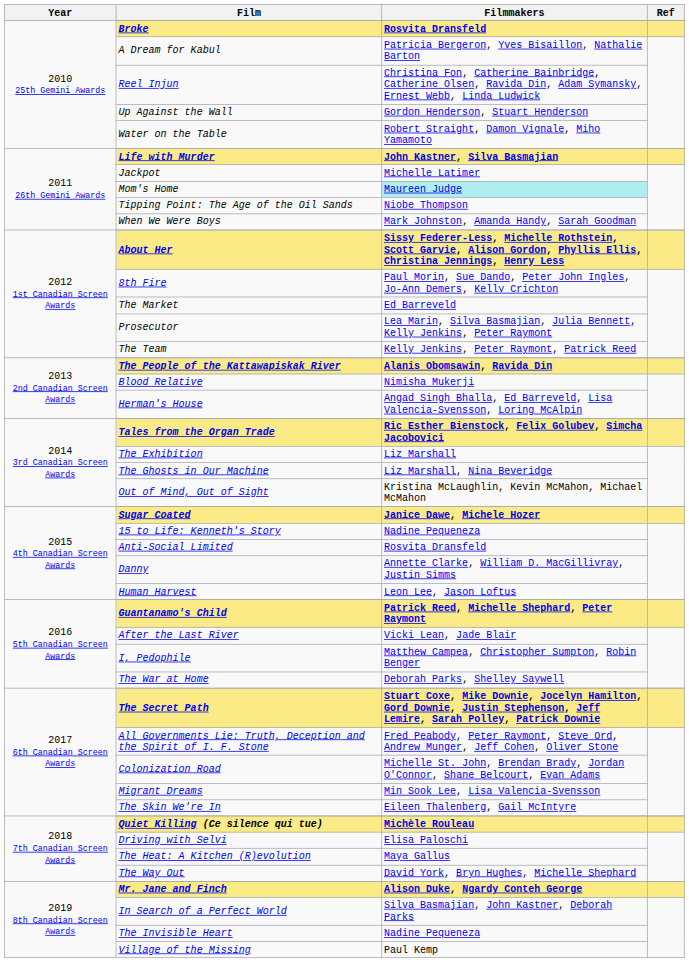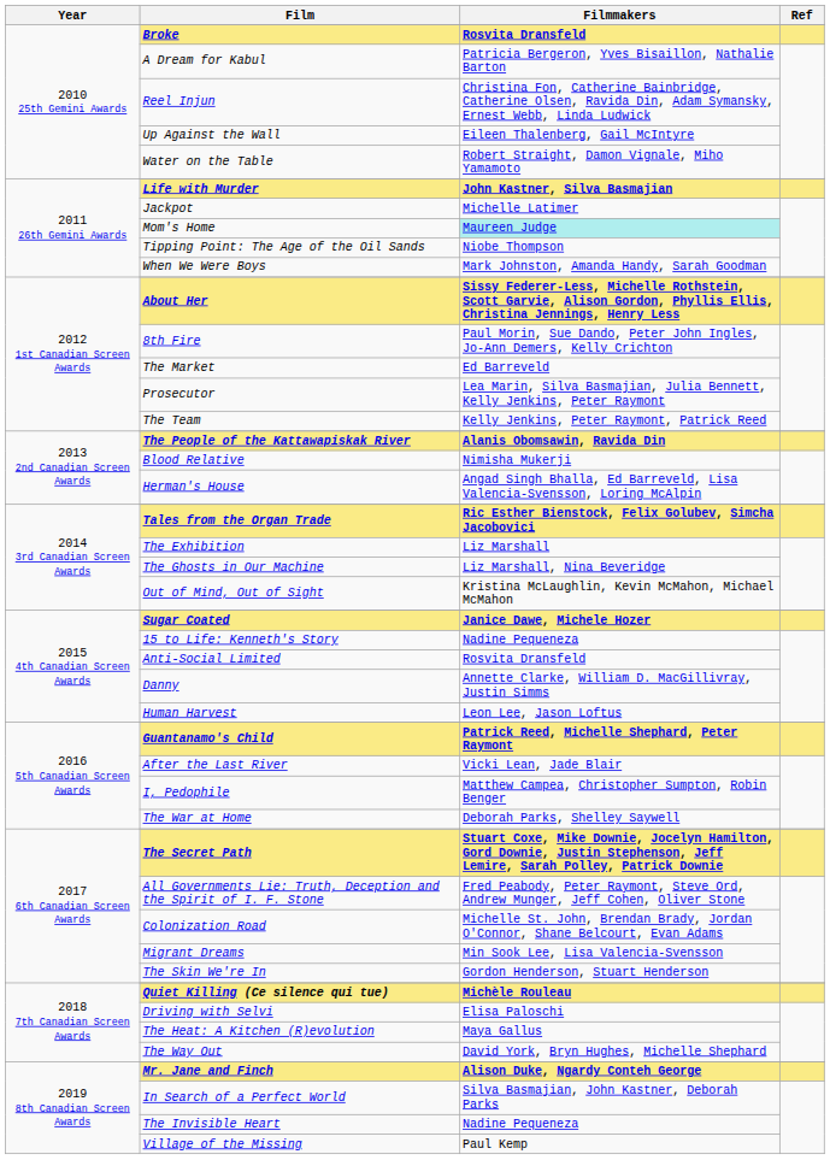Up Against the Wall | Filmmakers: Gordon Henderson, Stuart Henderson -> Eileen Thalenberg, Gail McIntyre
The Skin We're In | Filmmakers: Eileen Thalenberg, Gail McIntyre -> Gordon Henderson, Stuart Henderson
